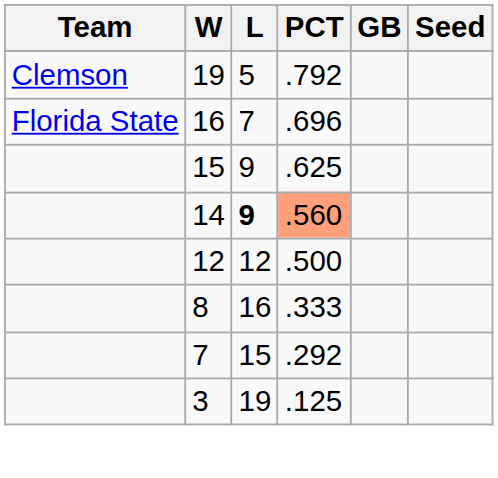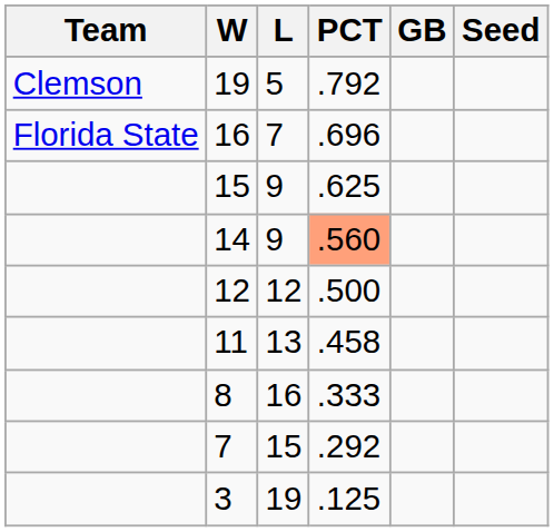14 | L: bold -> normal
+ row: 11 | 13 | .458
